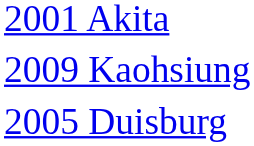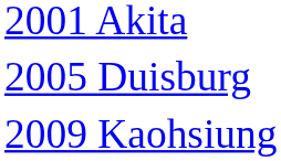rows swapped: 2005 Duisburg <-> 2009 Kaohsiung
